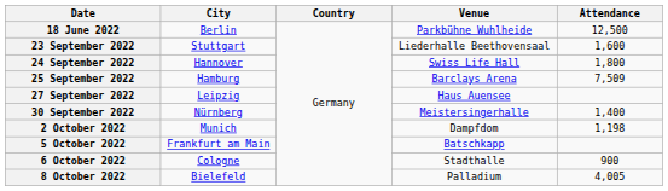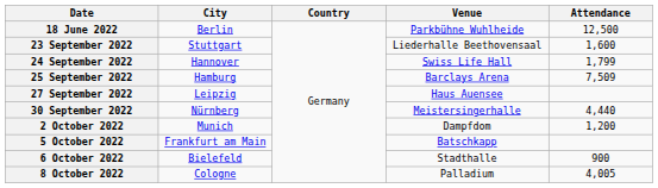24 September 2022 | Attendance: 1,800 -> 1,799
30 September 2022 | Attendance: 1,400 -> 4,440
2 October 2022 | Attendance: 1,198 -> 1,200
6 October 2022 | City: Cologne -> Bielefeld
8 October 2022 | City: Bielefeld -> Cologne
